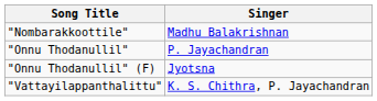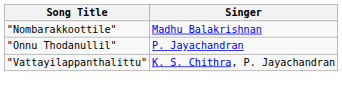- row: "Onnu Thodanullil" (F) | Jyotsna
